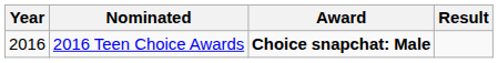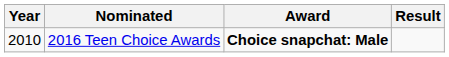2016 Teen Choice Awards | Year: 2016 -> 2010
